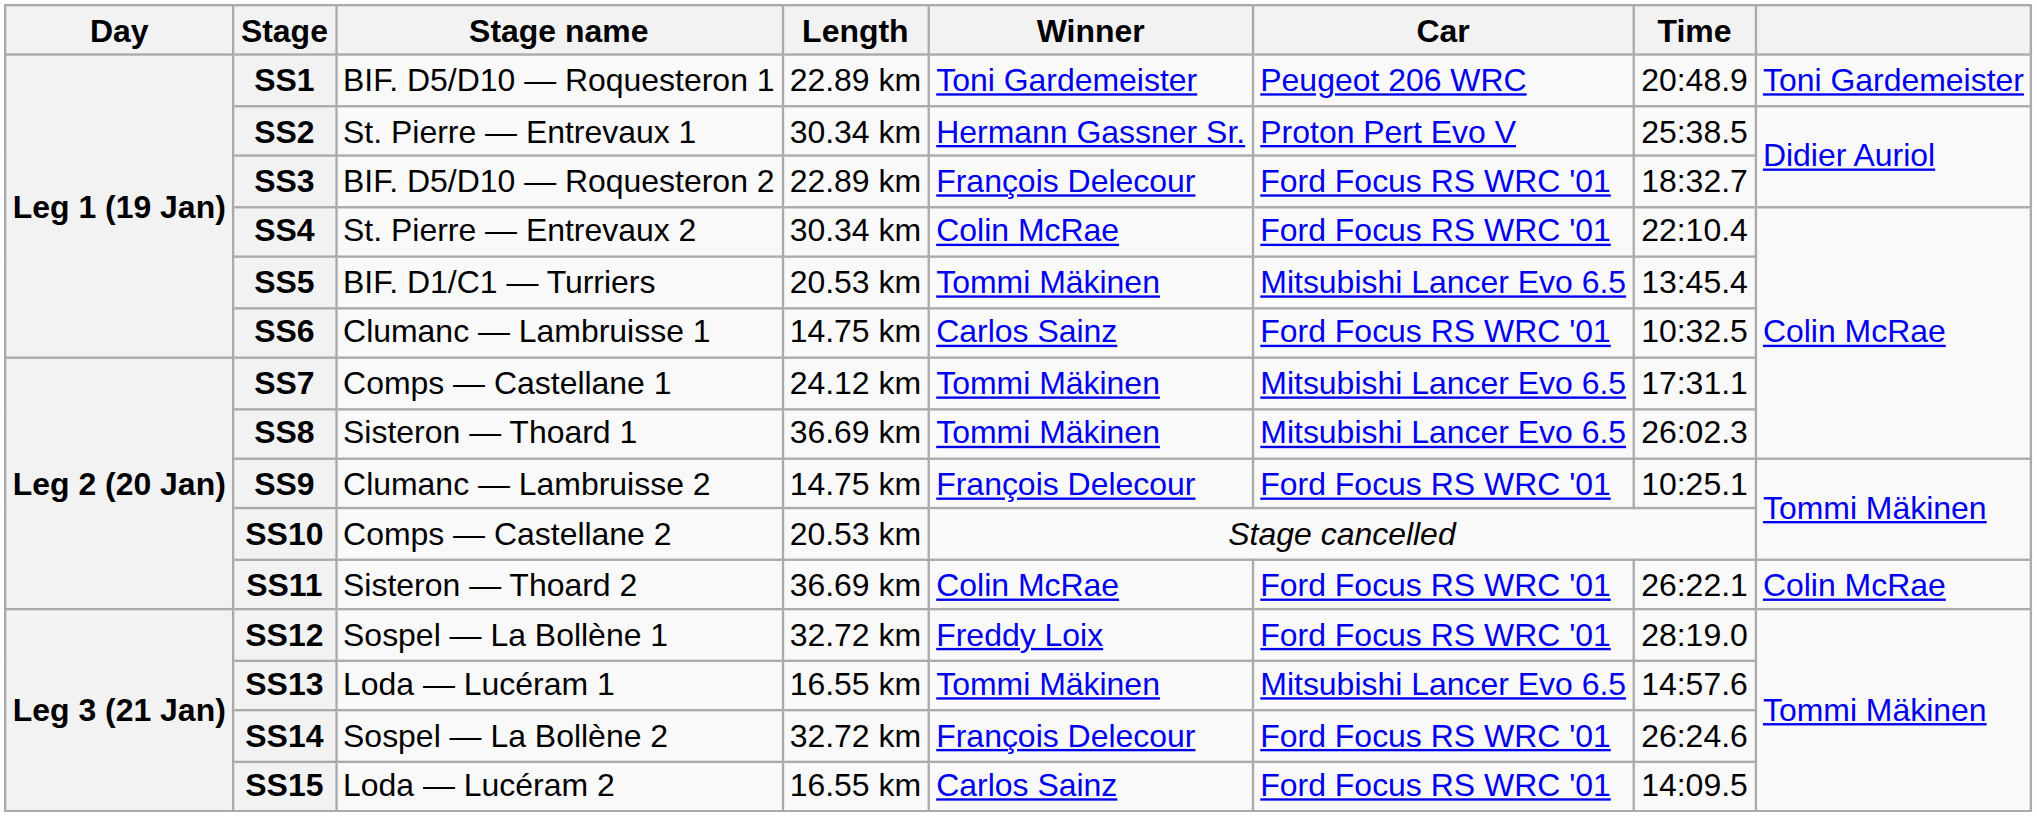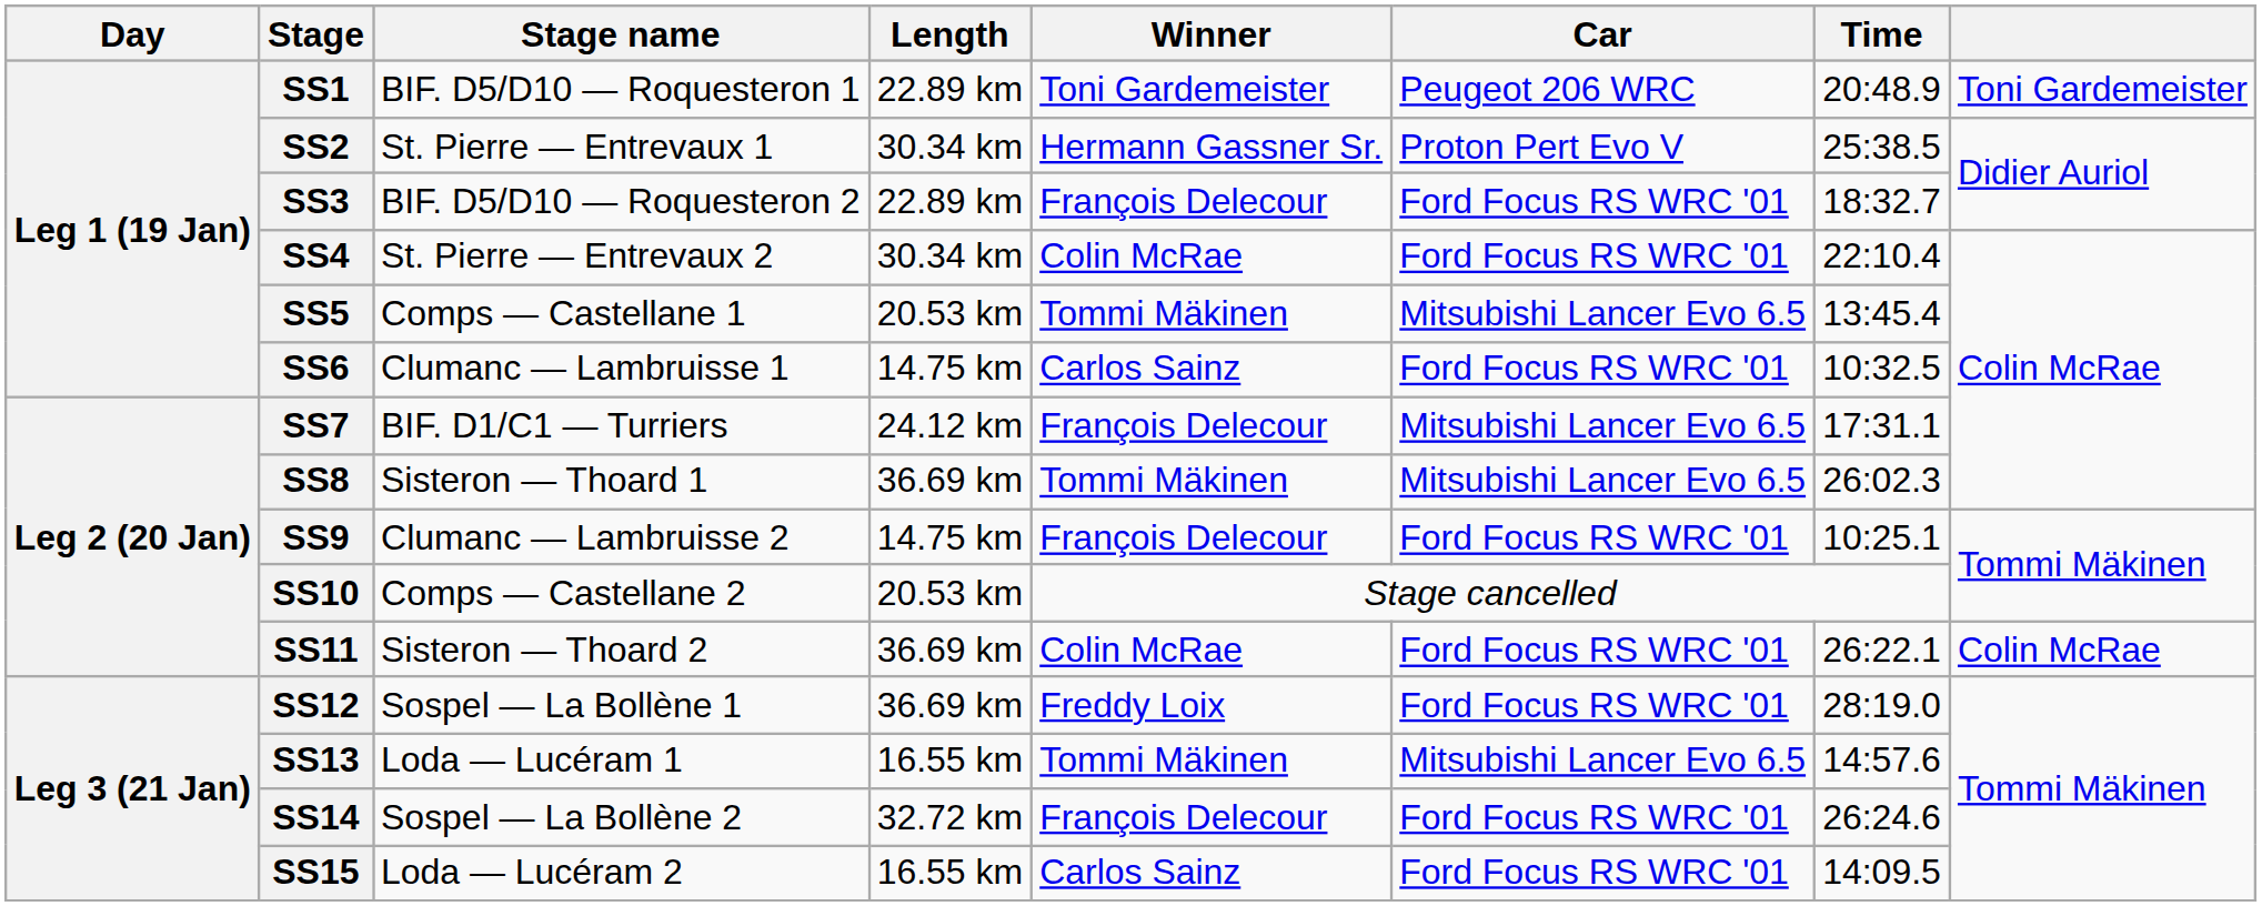SS5 | Stage name: BIF. D1/C1 — Turriers -> Comps — Castellane 1
SS7 | Stage name: Comps — Castellane 1 -> BIF. D1/C1 — Turriers
SS7 | Winner: Tommi Mäkinen -> François Delecour
SS12 | Length: 32.72 km -> 36.69 km
